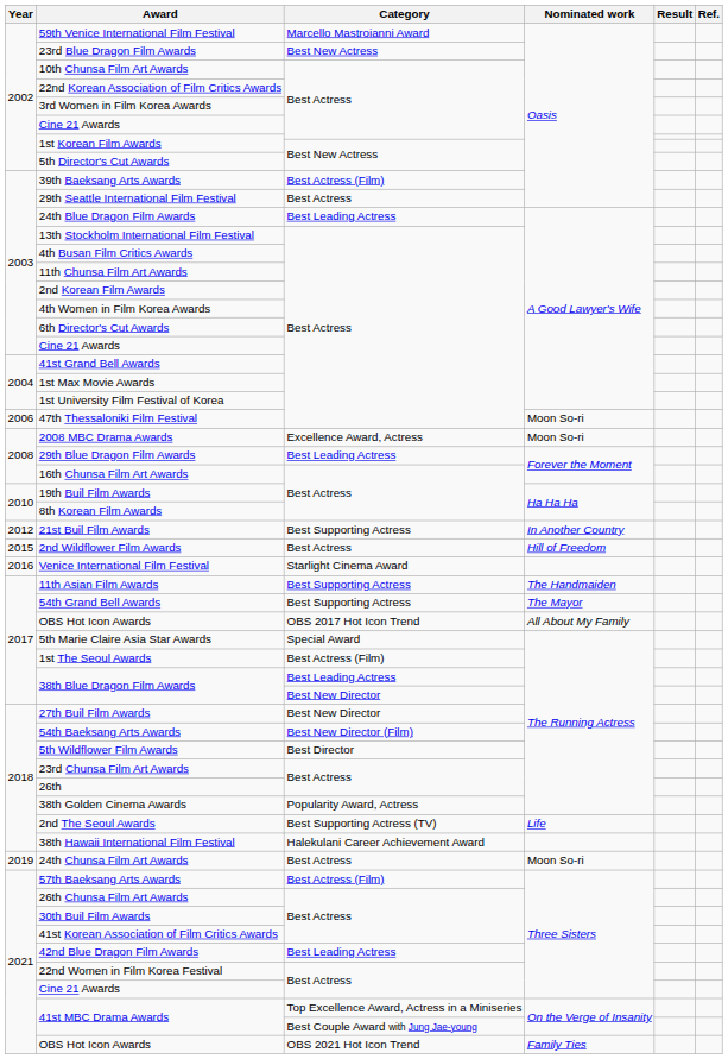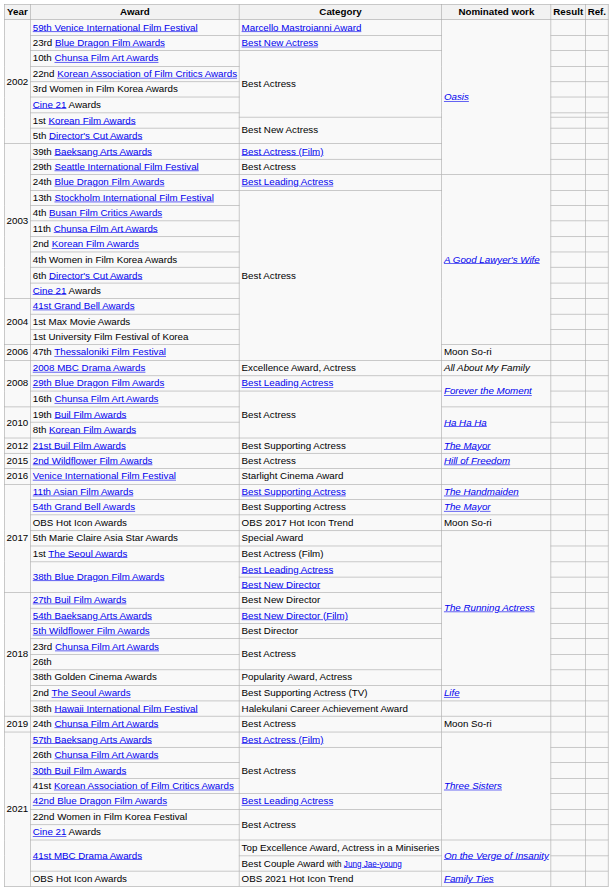2008 MBC Drama Awards | Nominated work: Moon So-ri -> All About My Family
21st Buil Film Awards | Nominated work: In Another Country -> The Mayor
OBS Hot Icon Awards / OBS 2017 Hot Icon Trend | Nominated work: All About My Family -> Moon So-ri
